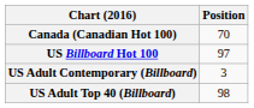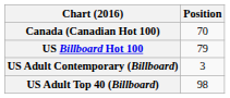US Billboard Hot 100 | Position: 97 -> 79
